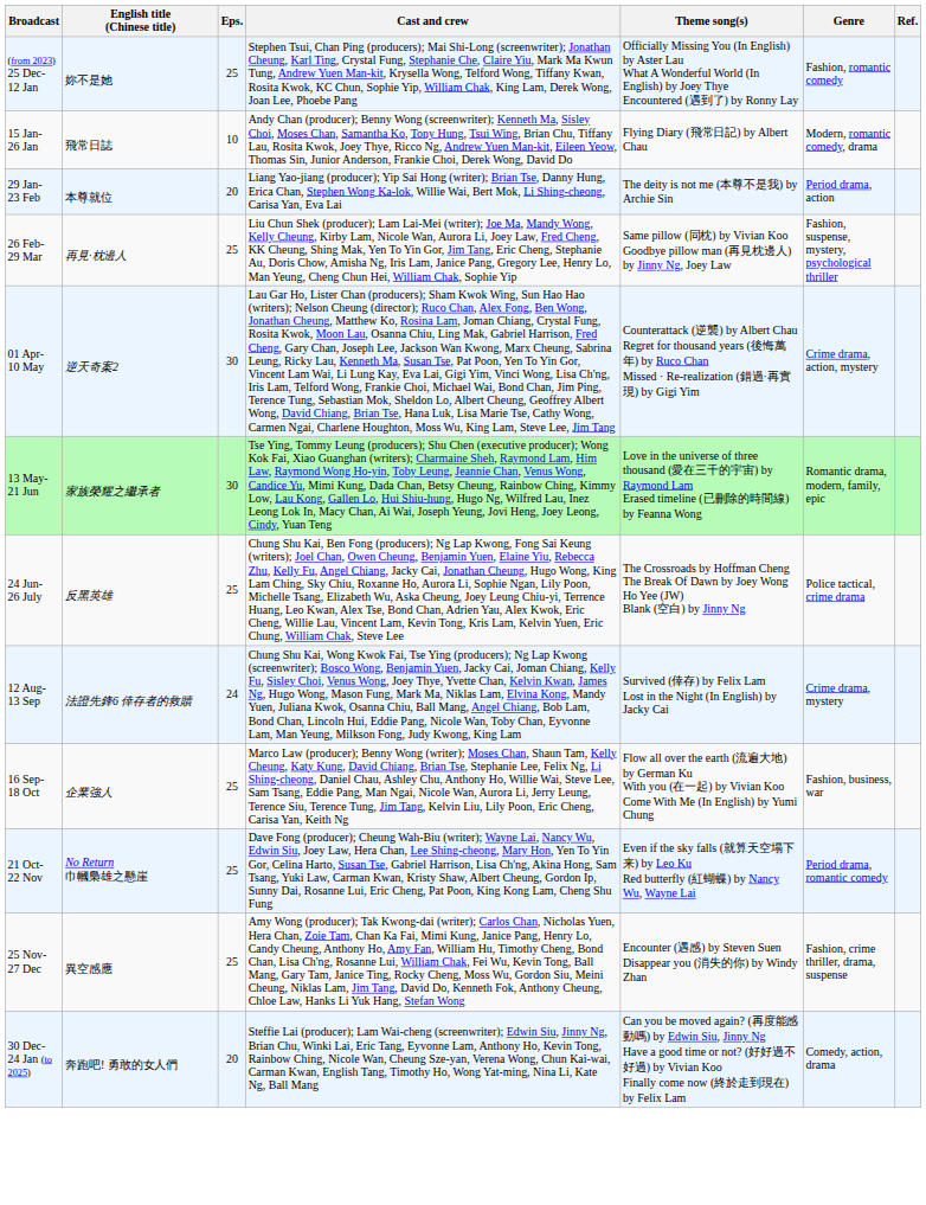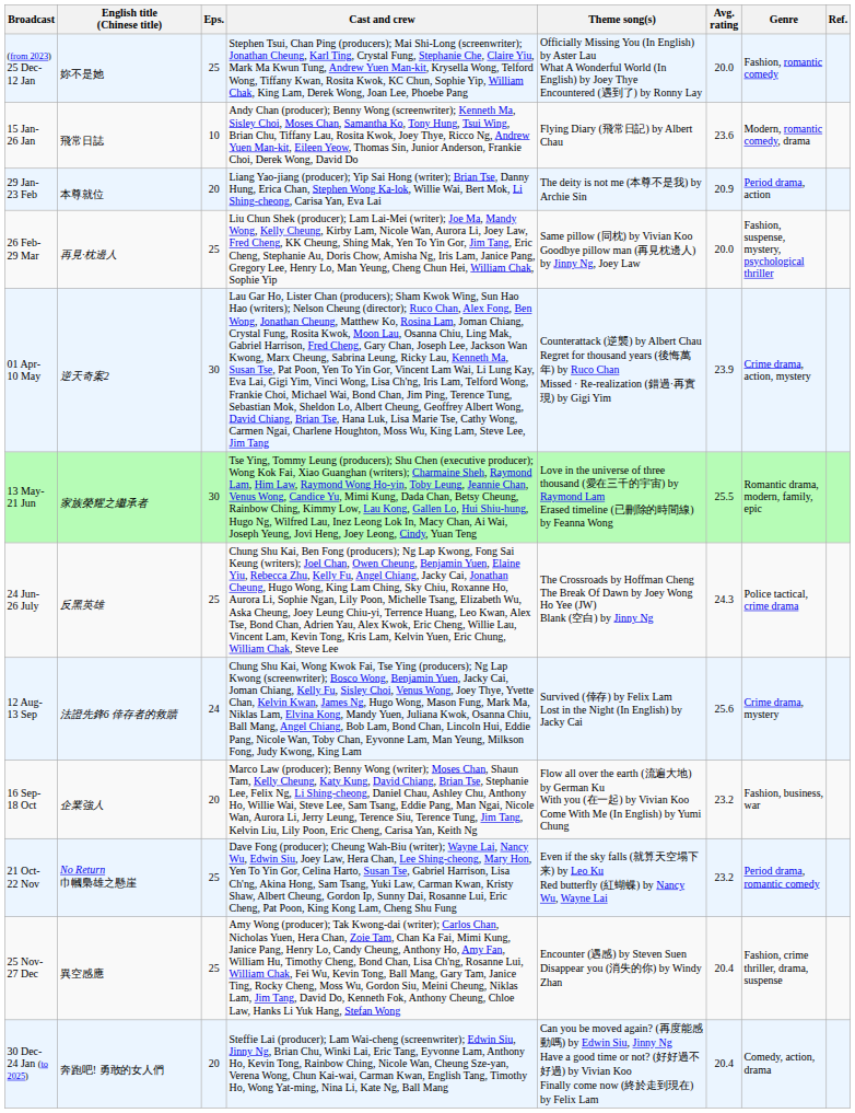+ column: Avg. rating | 20.0 | 23.6 | 20.9 | 20.0 | 23.9 | 25.5 | 24.3 | 25.6 | 23.2 | 23.2 | 20.4 | 20.4
16 Sep- 18 Oct | Eps.: 25 -> 20
